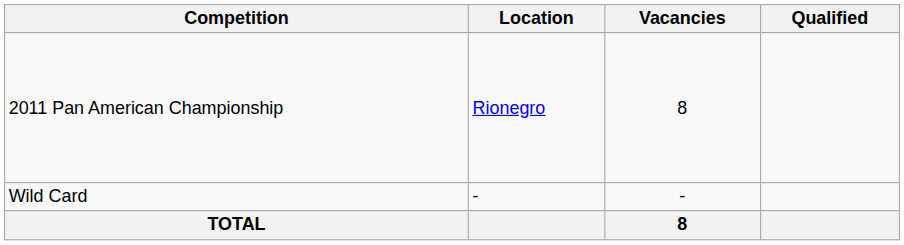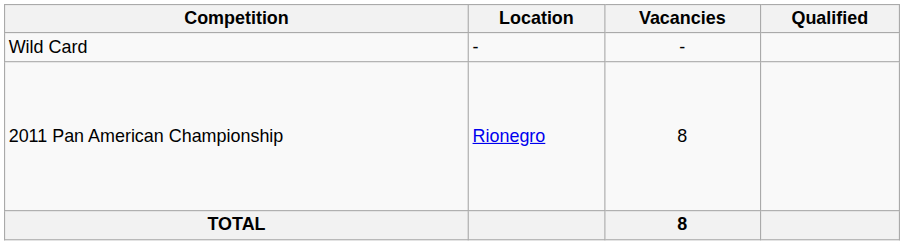rows swapped: 2011 Pan American Championship <-> Wild Card
